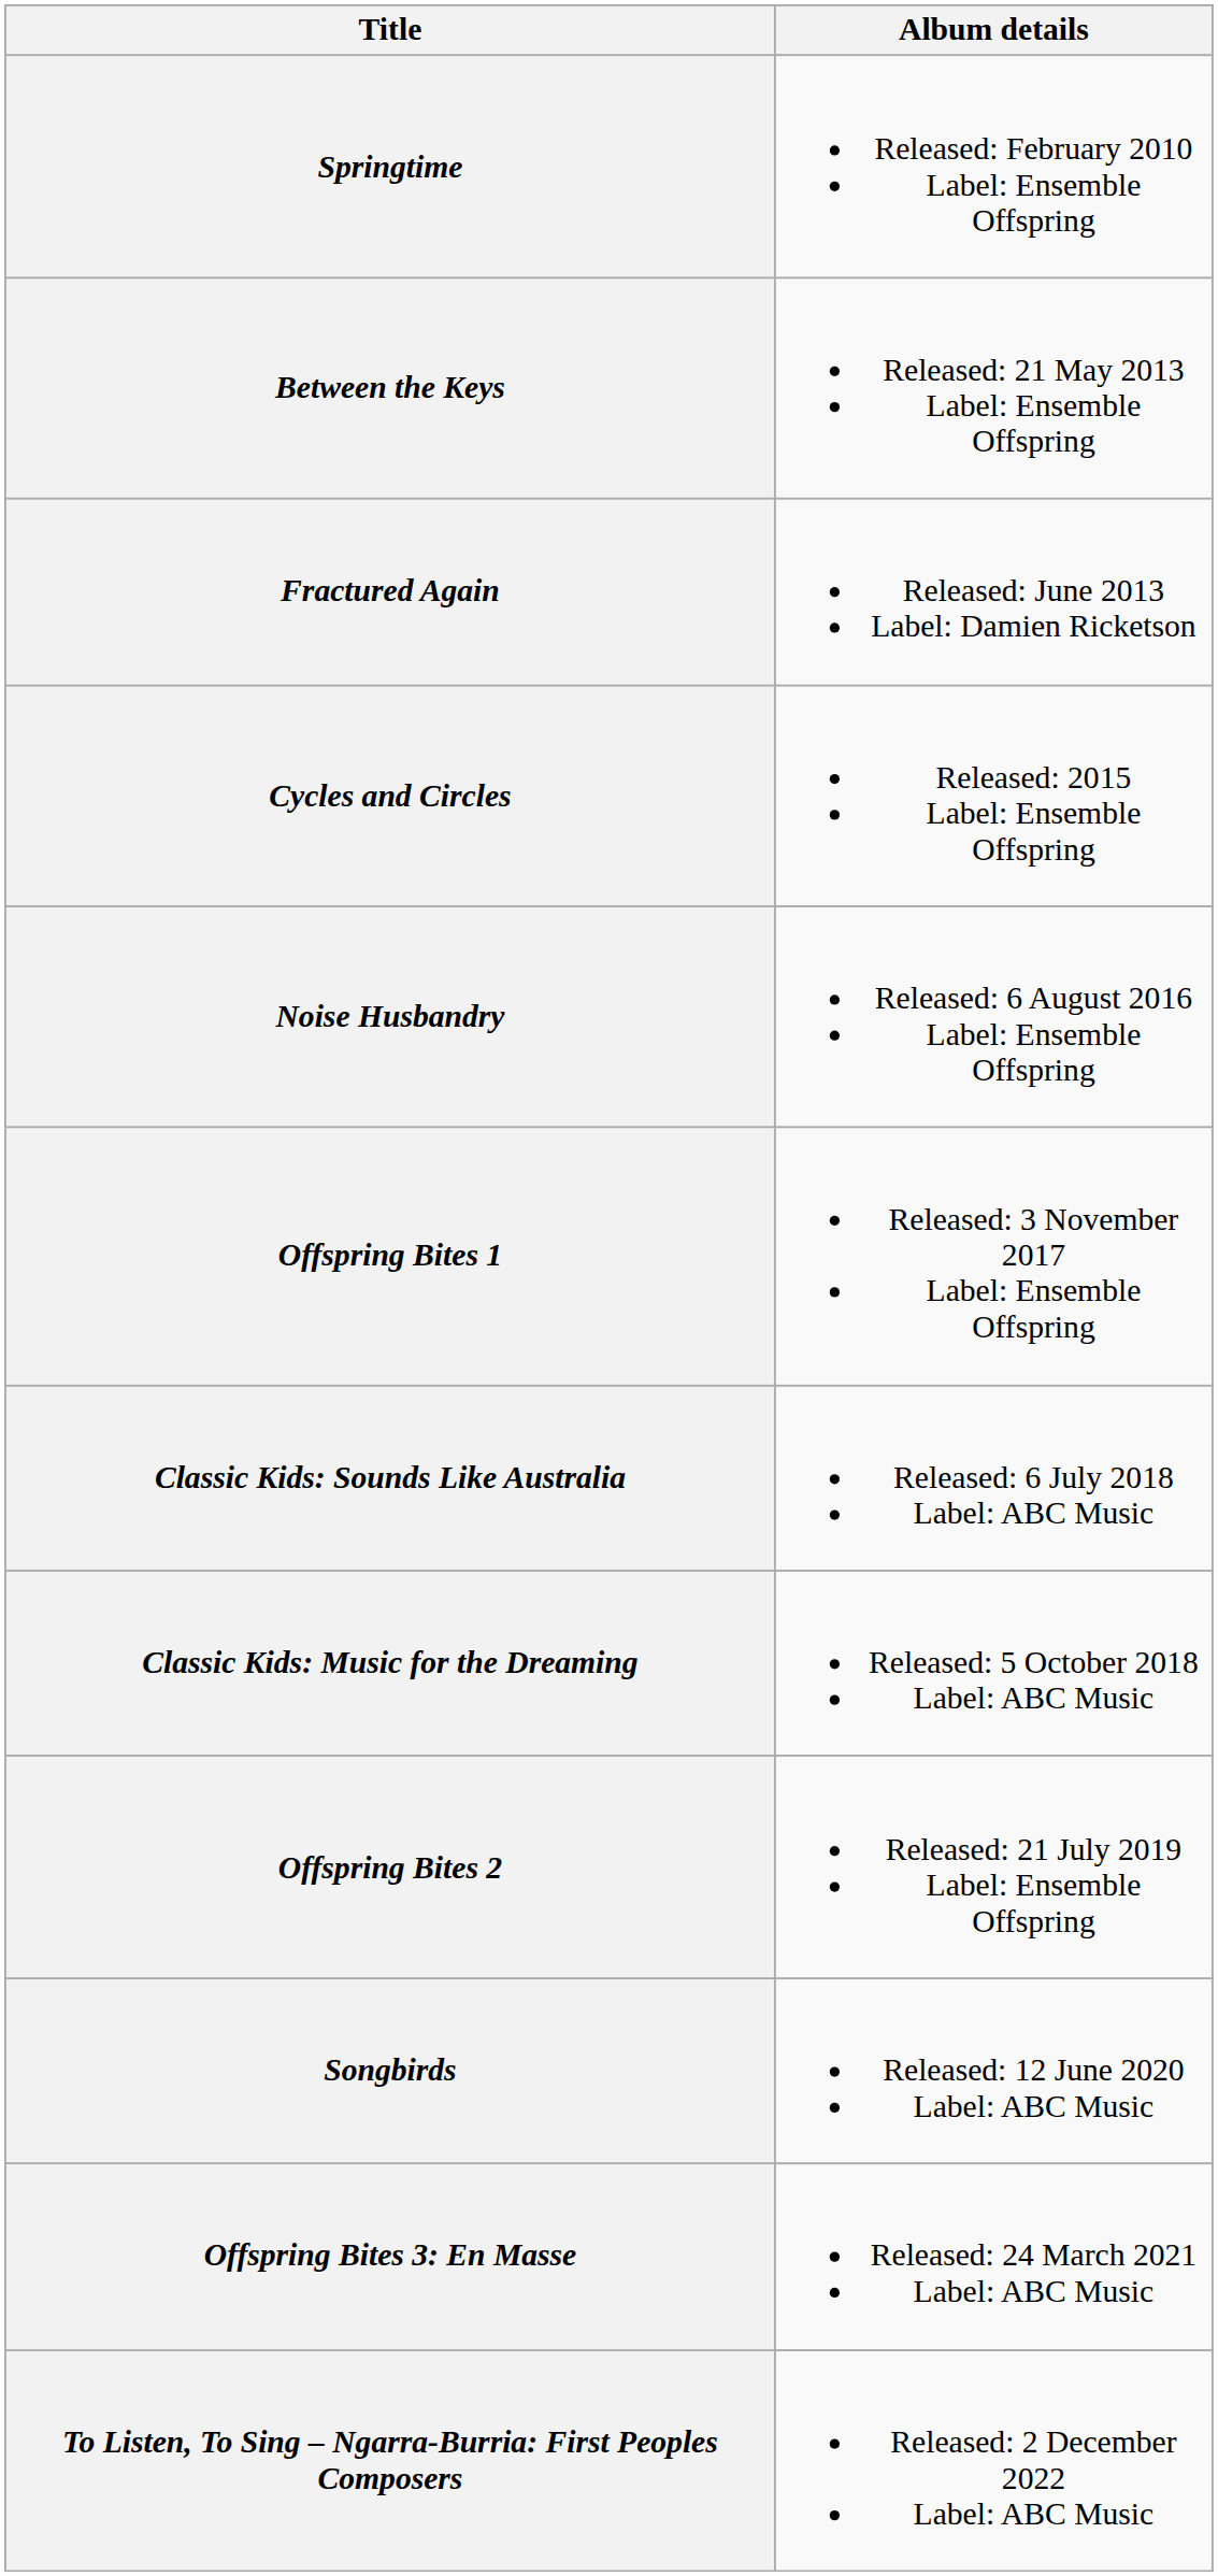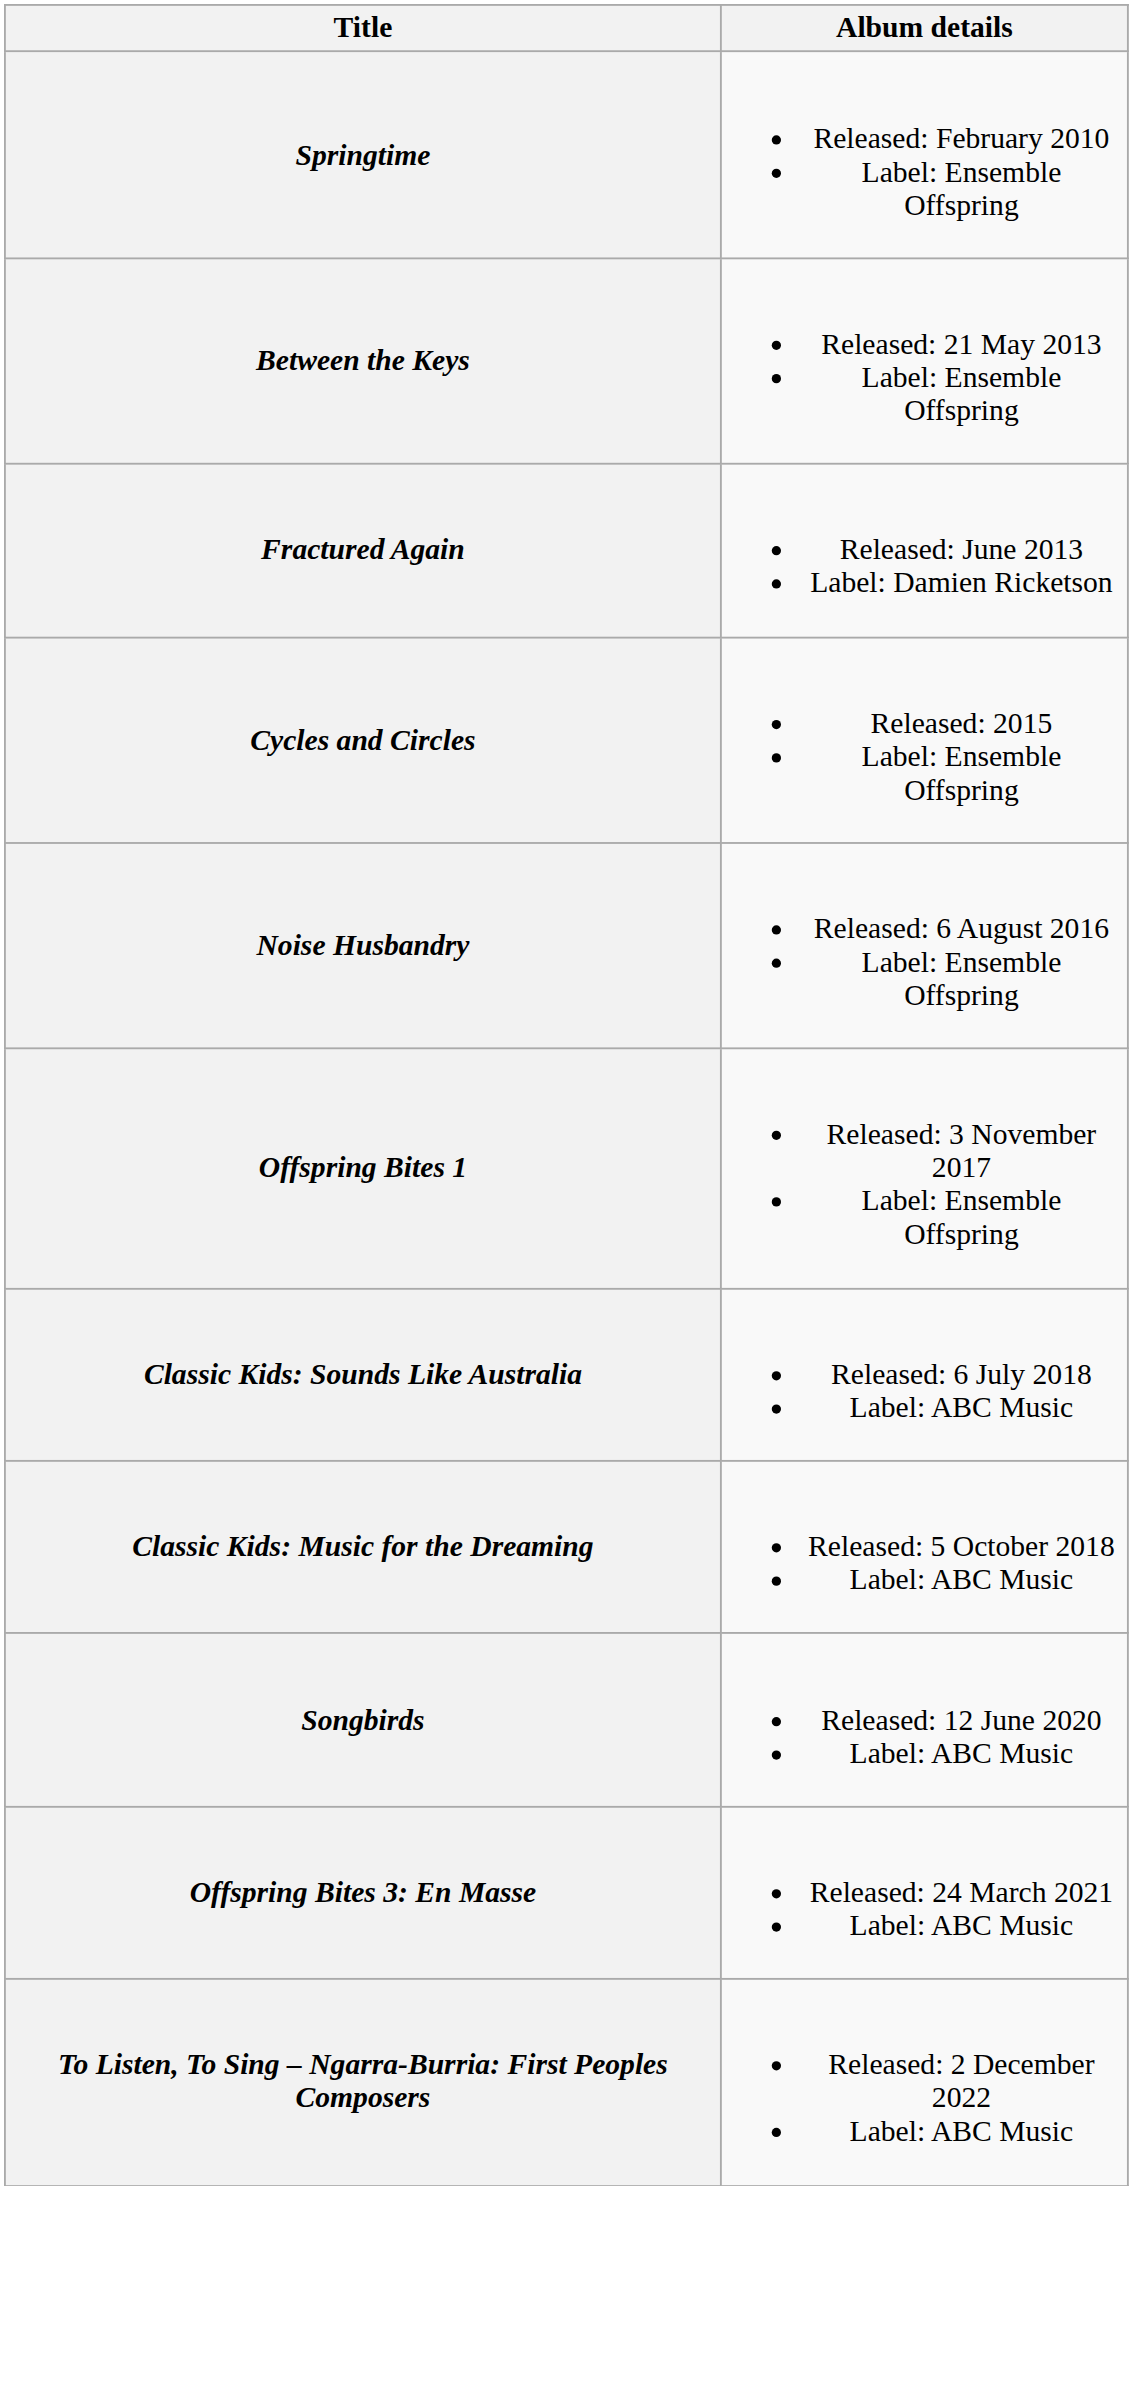- row: Offspring Bites 2 | Released: 21 July 2019 Label: Ensemble Offspring
